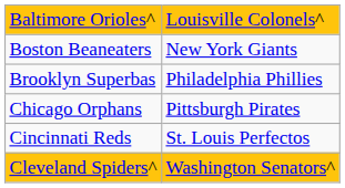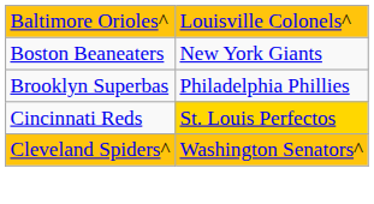- row: Chicago Orphans | Pittsburgh Pirates
Cincinnati Reds | column 2: no background -> gold background
